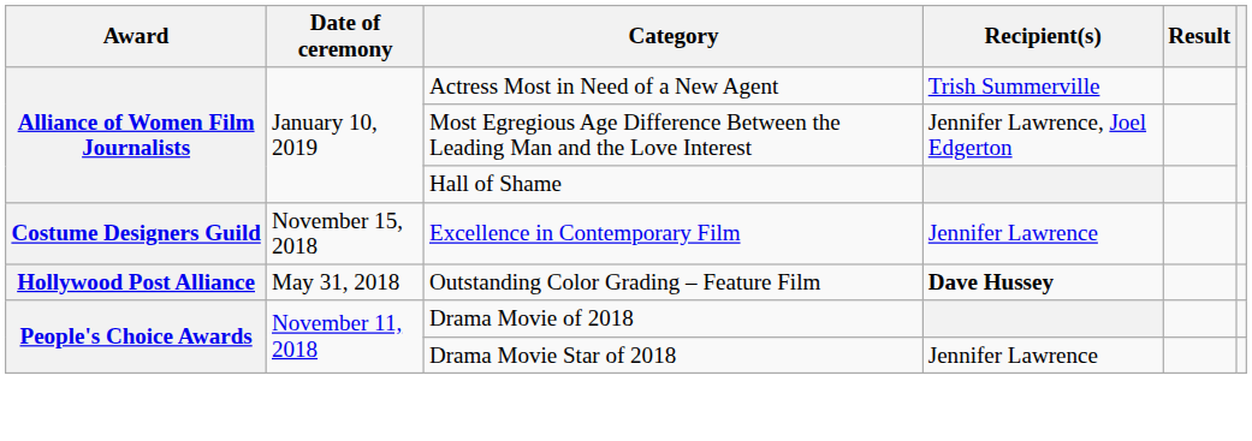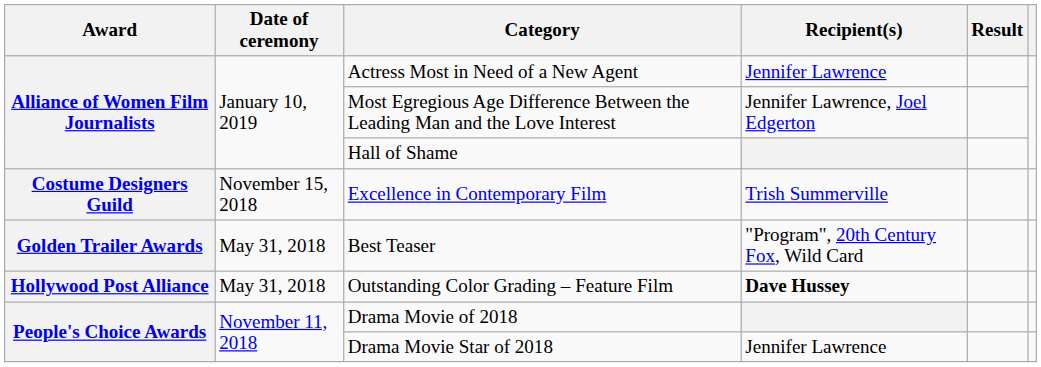Actress Most in Need of a New Agent | Recipient(s): Trish Summerville -> Jennifer Lawrence
Excellence in Contemporary Film | Recipient(s): Jennifer Lawrence -> Trish Summerville
+ row: Golden Trailer Awards | May 31, 2018 | Best Teaser | "Program", 20th Century Fox, Wild Card
